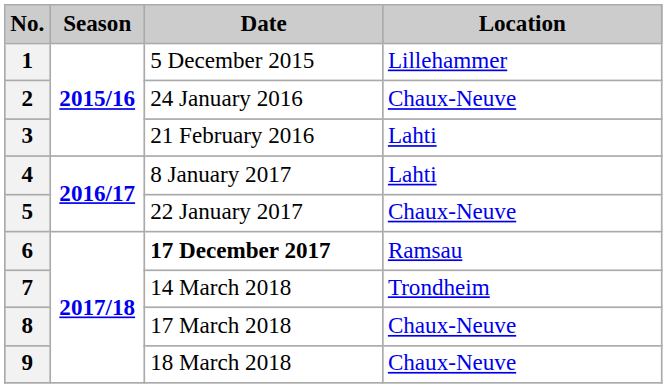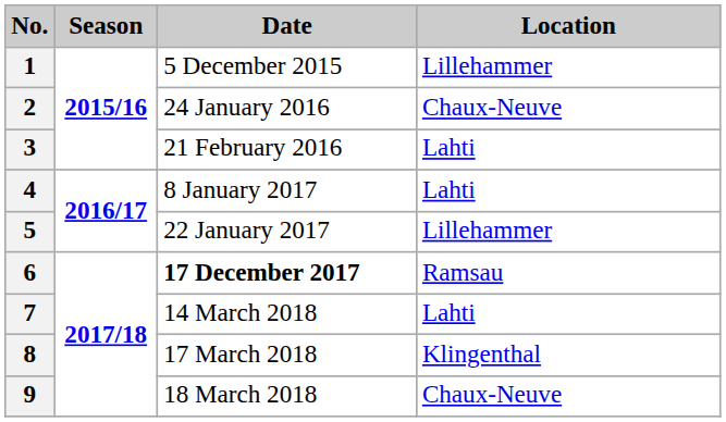5 | Location: Chaux-Neuve -> Lillehammer
7 | Location: Trondheim -> Lahti
8 | Location: Chaux-Neuve -> Klingenthal
